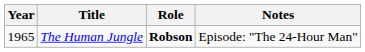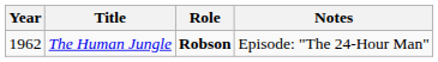The Human Jungle | Year: 1965 -> 1962
